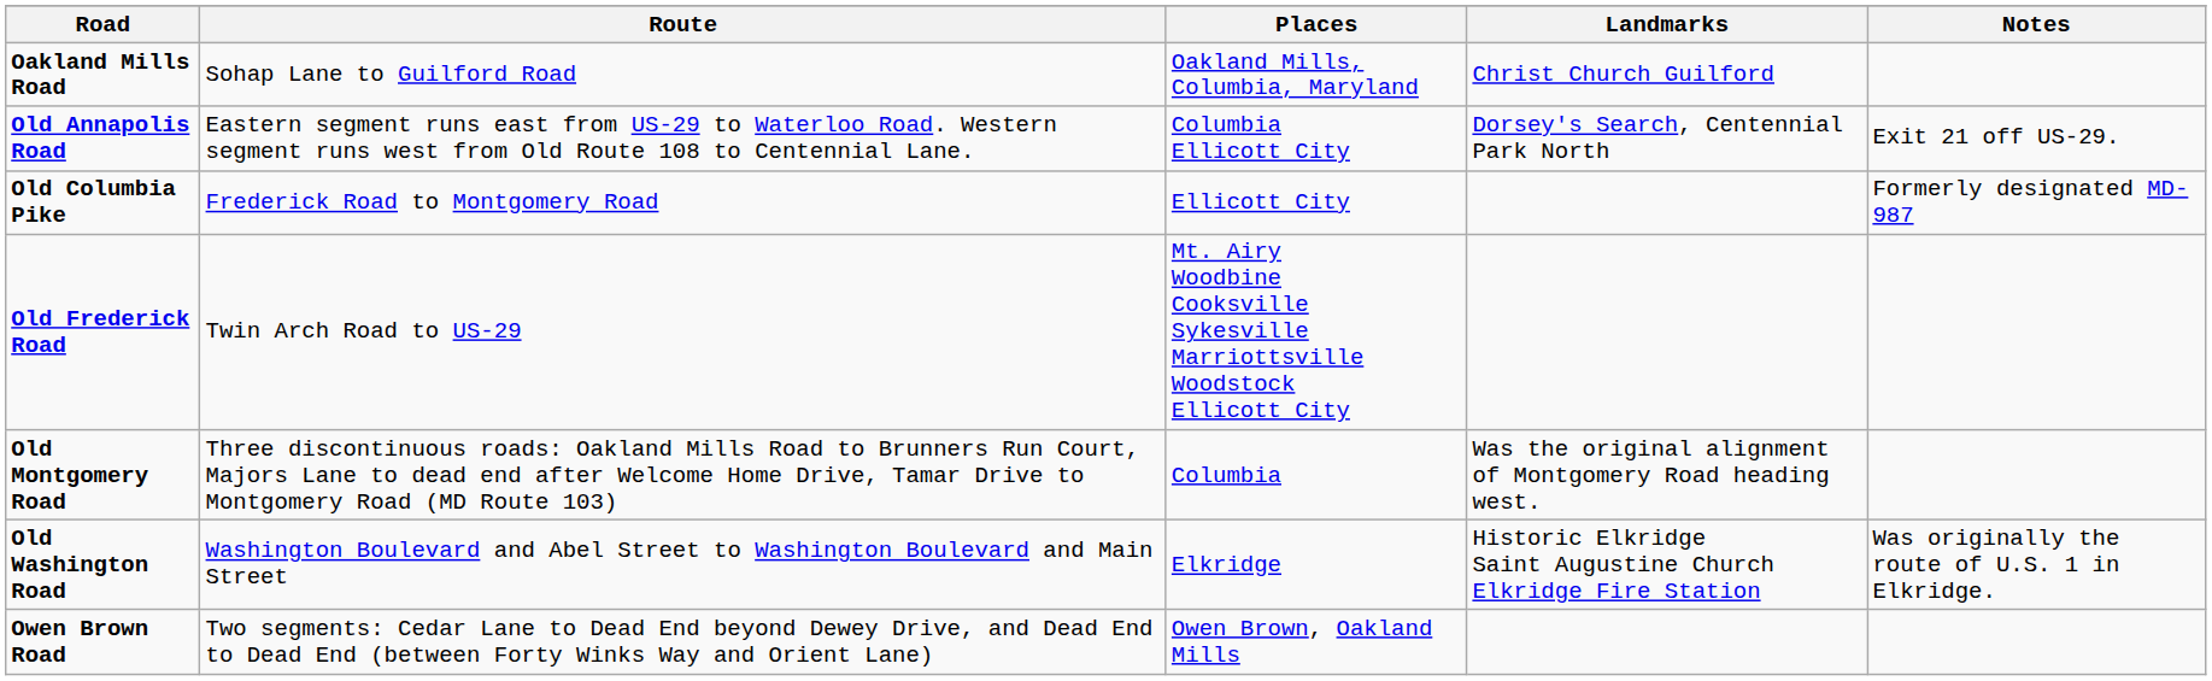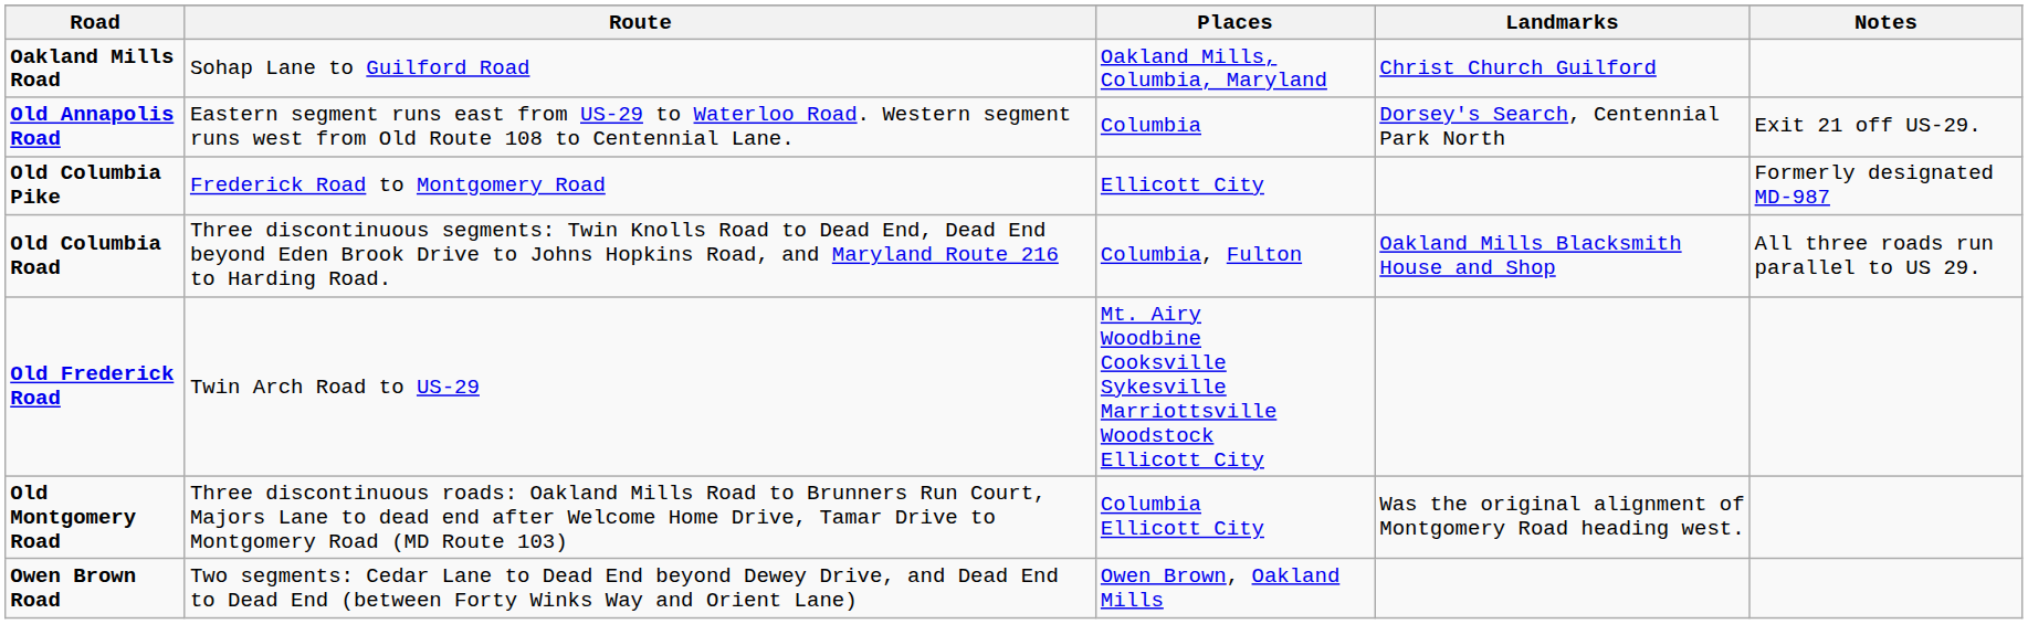Old Annapolis Road | Places: Columbia Ellicott City -> Columbia
+ row: Old Columbia Road | Three discontinuous segments: Twin Knolls Road to Dead End, Dead End beyond Eden Brook Drive to Johns Hopkins Road, and Maryland Route 216 to Harding Road. | Columbia, Fulton | Oakland Mills Blacksmith House and Shop | All three roads run parallel to US 29.
Old Montgomery Road | Places: Columbia -> Columbia Ellicott City
- row: Old Washington Road | Washington Boulevard and Abel Street to Washington Boulevard and Main Street | Elkridge | Historic Elkridge Saint Augustine Church Elkridge Fire Station | Was originally the route of U.S. 1 in Elkridge.
